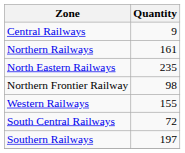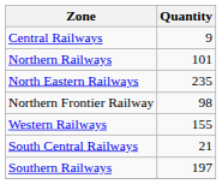Northern Railways | Quantity: 161 -> 101
South Central Railways | Quantity: 72 -> 21
